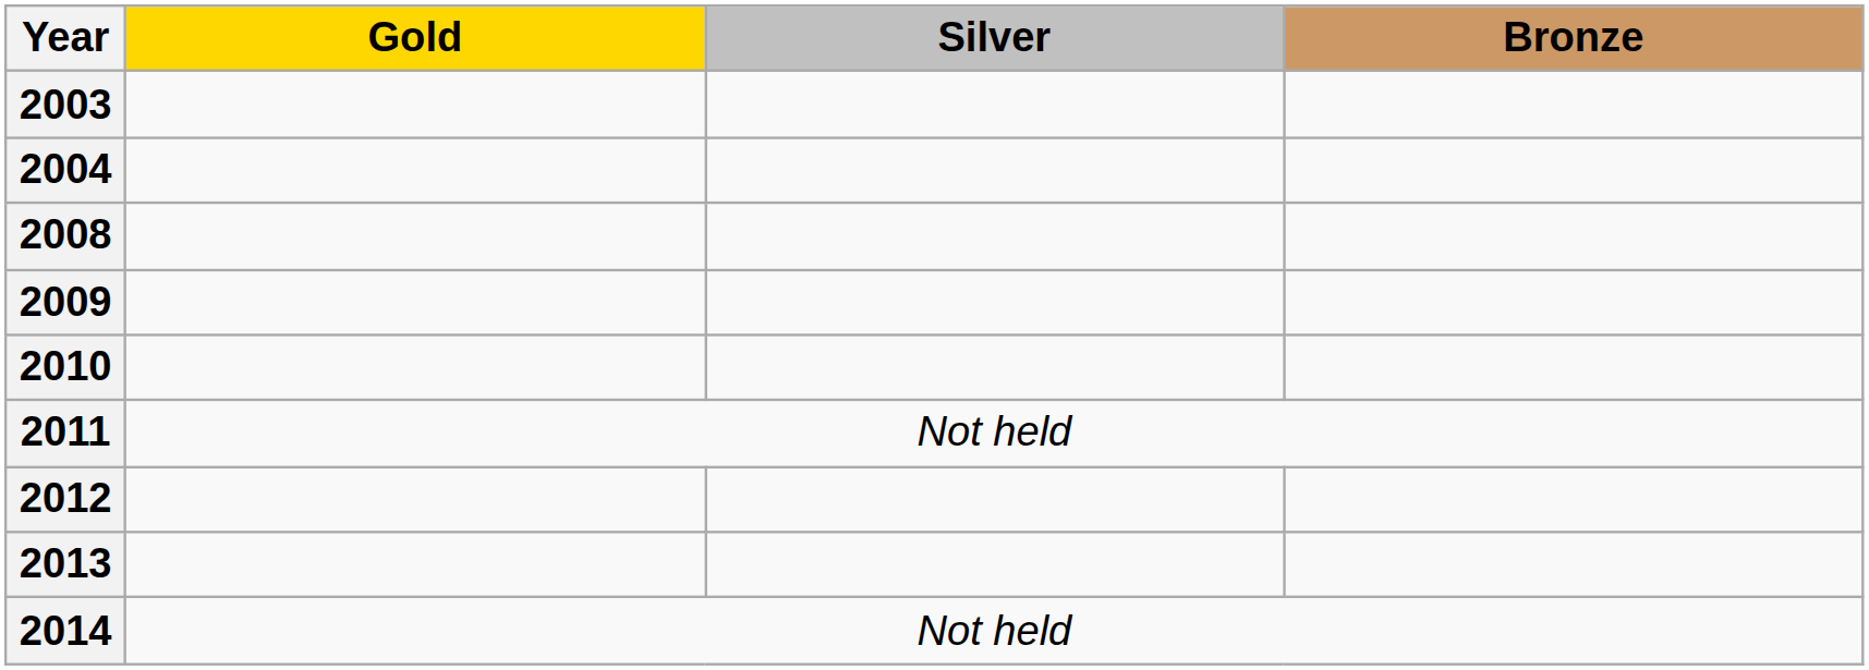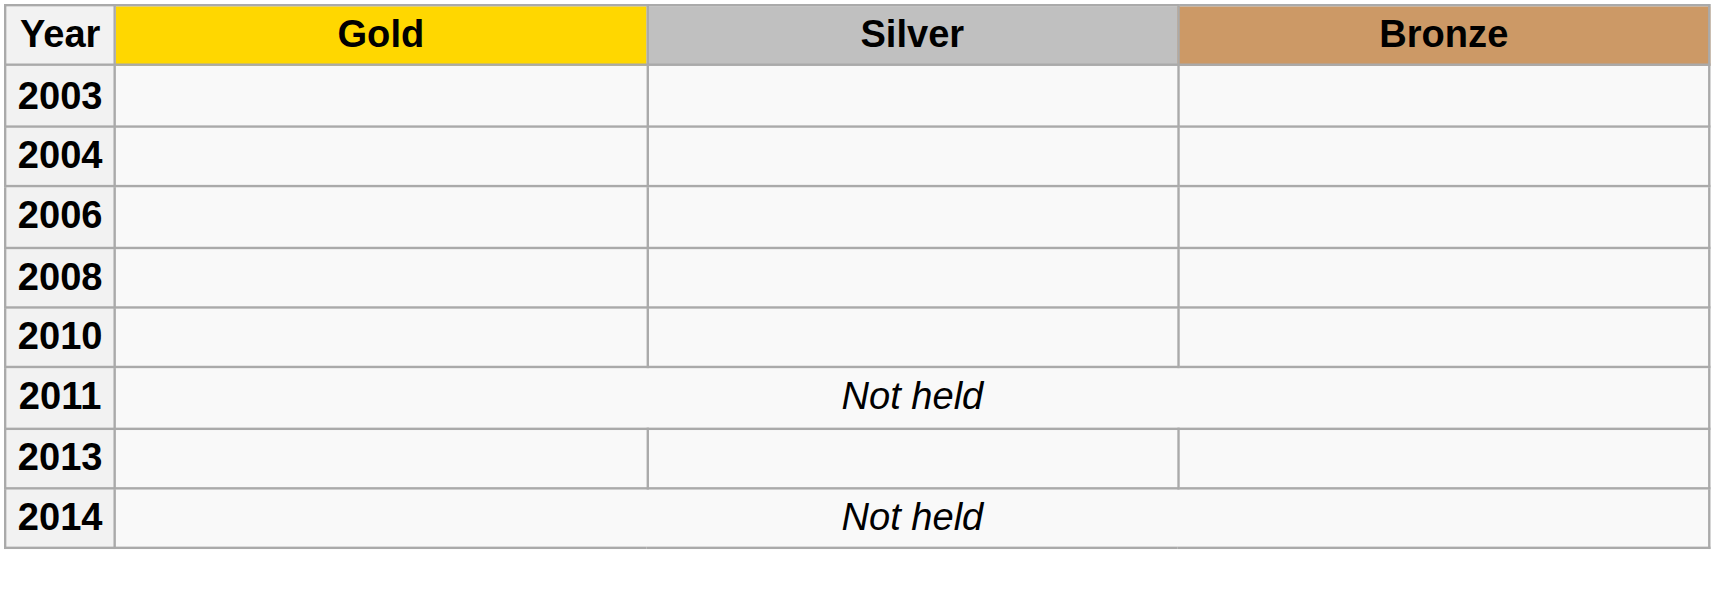+ row: 2006
- row: 2009
- row: 2012
